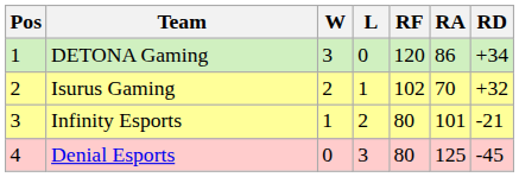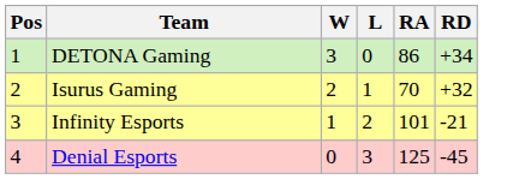- column: RF | 120 | 102 | 80 | 80
